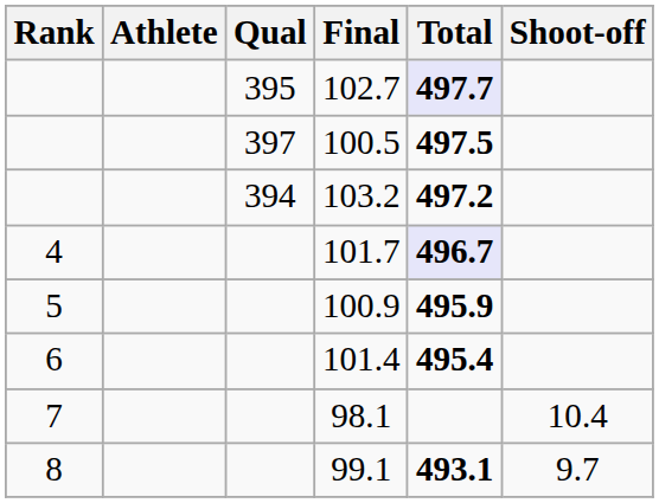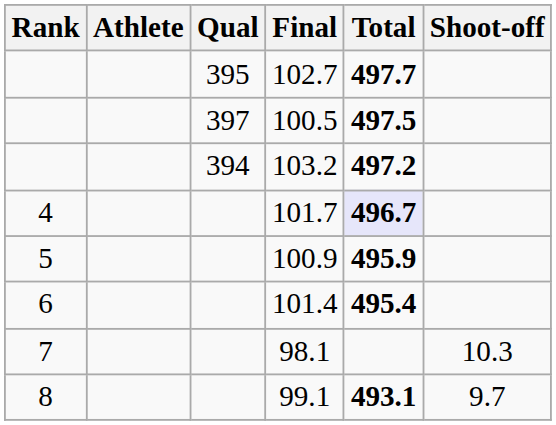102.7 | Total: lavender background -> no background
98.1 | Shoot-off: 10.4 -> 10.3
